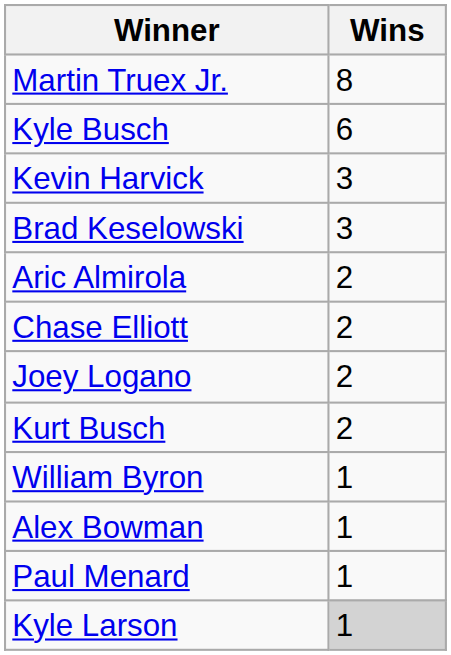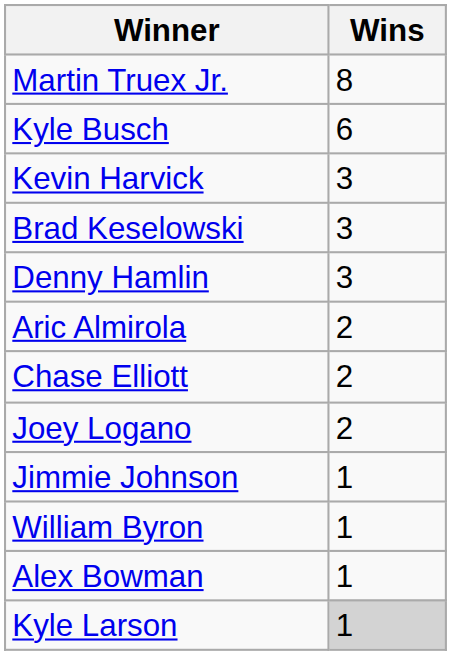+ row: Denny Hamlin | 3
- row: Kurt Busch | 2
+ row: Jimmie Johnson | 1
- row: Paul Menard | 1
